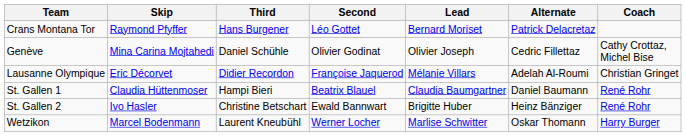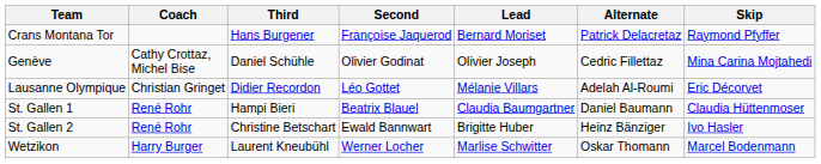columns swapped: Skip <-> Coach
Crans Montana Tor | Second: Léo Gottet -> Françoise Jaquerod
Lausanne Olympique | Second: Françoise Jaquerod -> Léo Gottet
